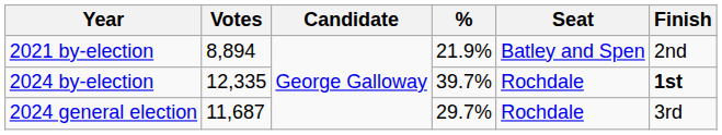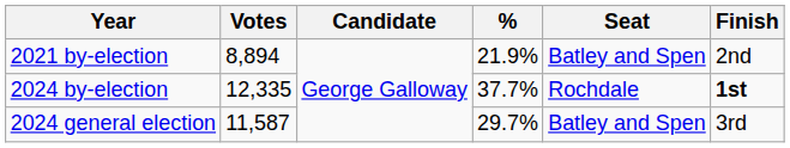2024 by-election | %: 39.7% -> 37.7%
2024 general election | Votes: 11,687 -> 11,587
2024 general election | Seat: Rochdale -> Batley and Spen
